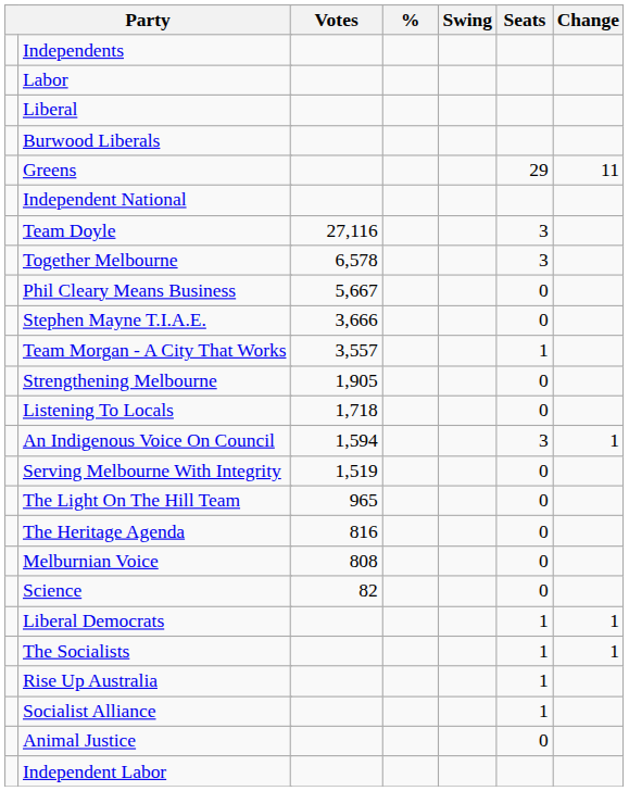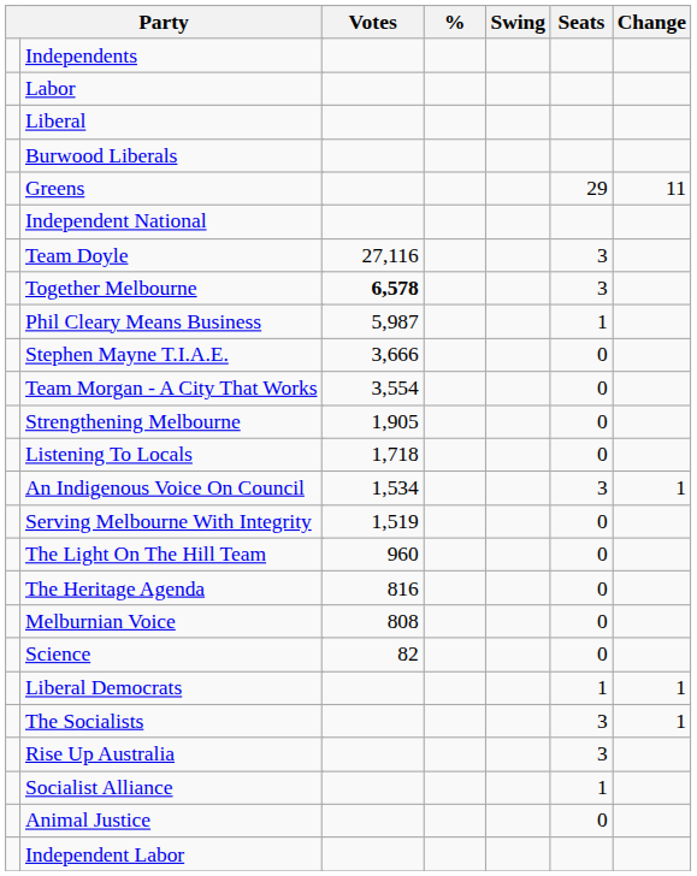Together Melbourne | Votes: normal -> bold
Phil Cleary Means Business | Votes: 5,667 -> 5,987
Phil Cleary Means Business | Seats: 0 -> 1
Team Morgan - A City That Works | Votes: 3,557 -> 3,554
Team Morgan - A City That Works | Seats: 1 -> 0
An Indigenous Voice On Council | Votes: 1,594 -> 1,534
The Light On The Hill Team | Votes: 965 -> 960
The Socialists | Seats: 1 -> 3
Rise Up Australia | Seats: 1 -> 3
